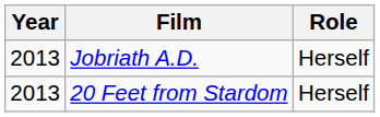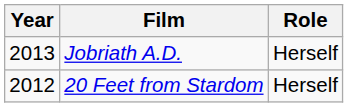20 Feet from Stardom | Year: 2013 -> 2012
